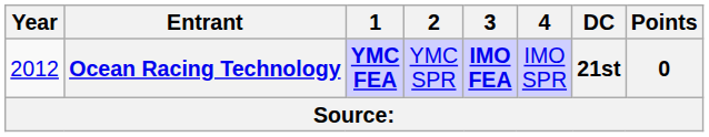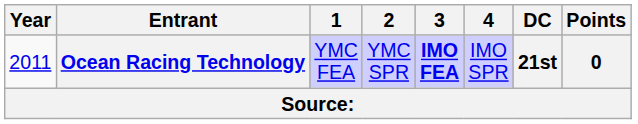Ocean Racing Technology | Year: 2012 -> 2011
Ocean Racing Technology | 1: bold -> normal
